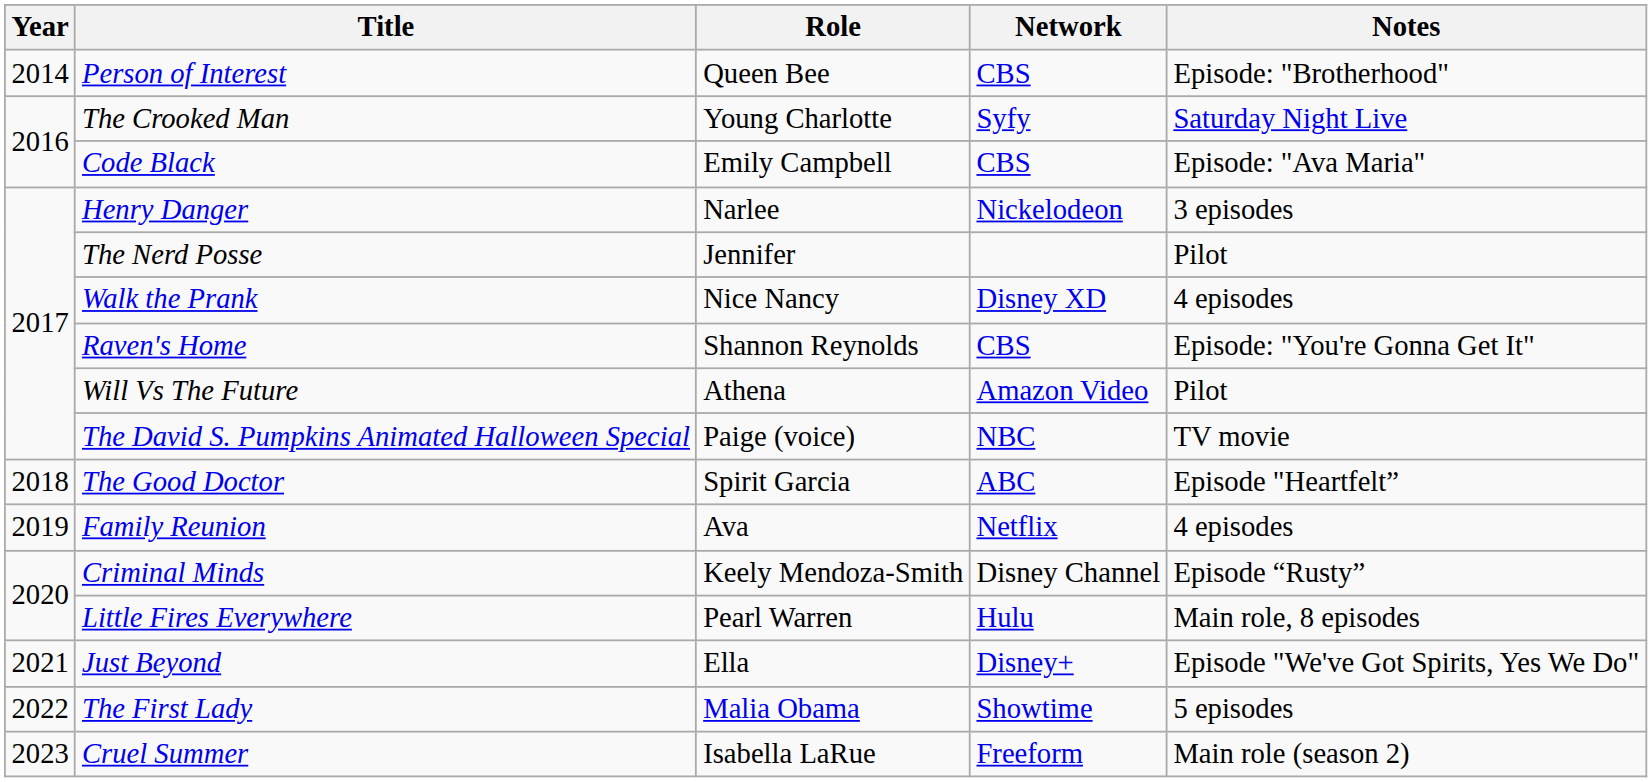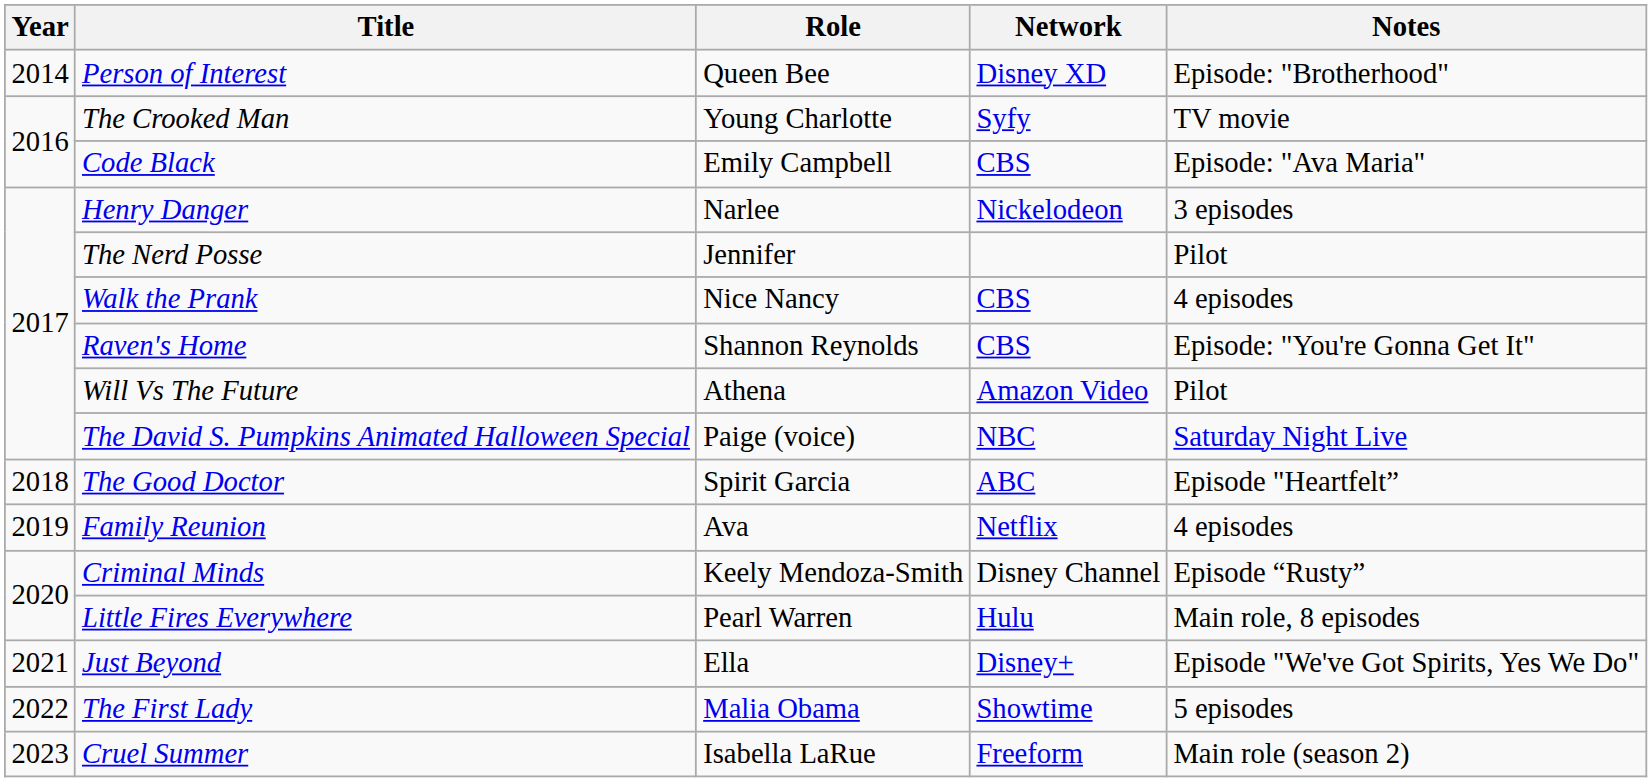Person of Interest | Network: CBS -> Disney XD
The Crooked Man | Notes: Saturday Night Live -> TV movie
Walk the Prank | Network: Disney XD -> CBS
The David S. Pumpkins Animated Halloween Special | Notes: TV movie -> Saturday Night Live
